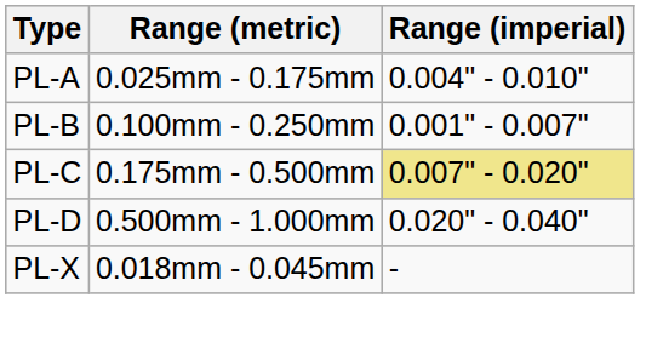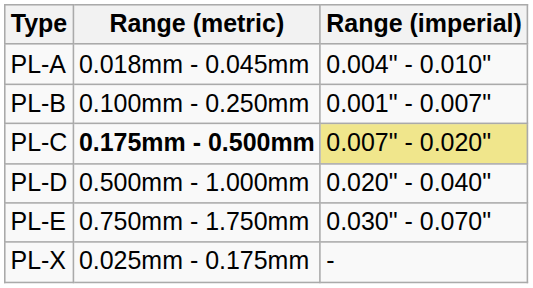PL-A | Range (metric): 0.025mm - 0.175mm -> 0.018mm - 0.045mm
PL-C | Range (metric): normal -> bold
+ row: PL-E | 0.750mm - 1.750mm | 0.030" - 0.070"
PL-X | Range (metric): 0.018mm - 0.045mm -> 0.025mm - 0.175mm
